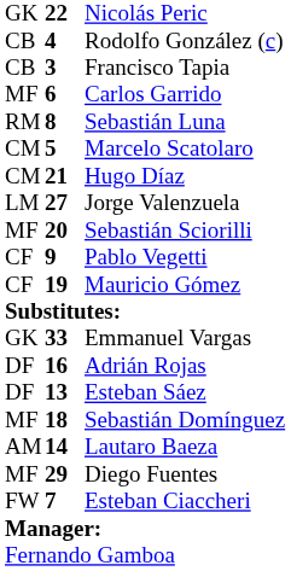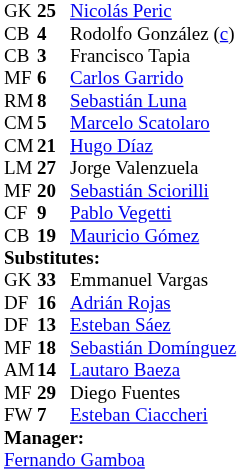Nicolás Peric | column 2: 22 -> 25
Mauricio Gómez | column 1: CF -> CB
